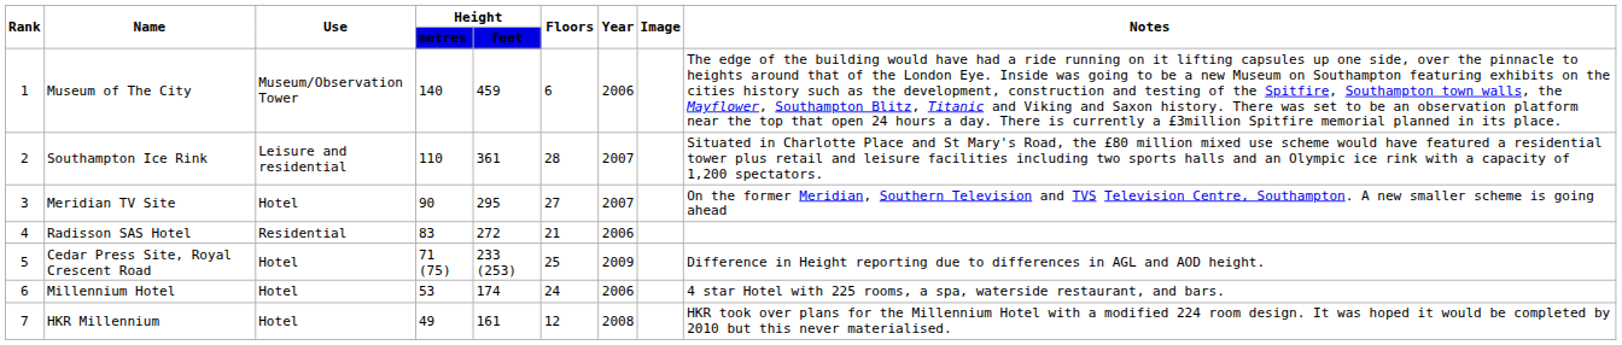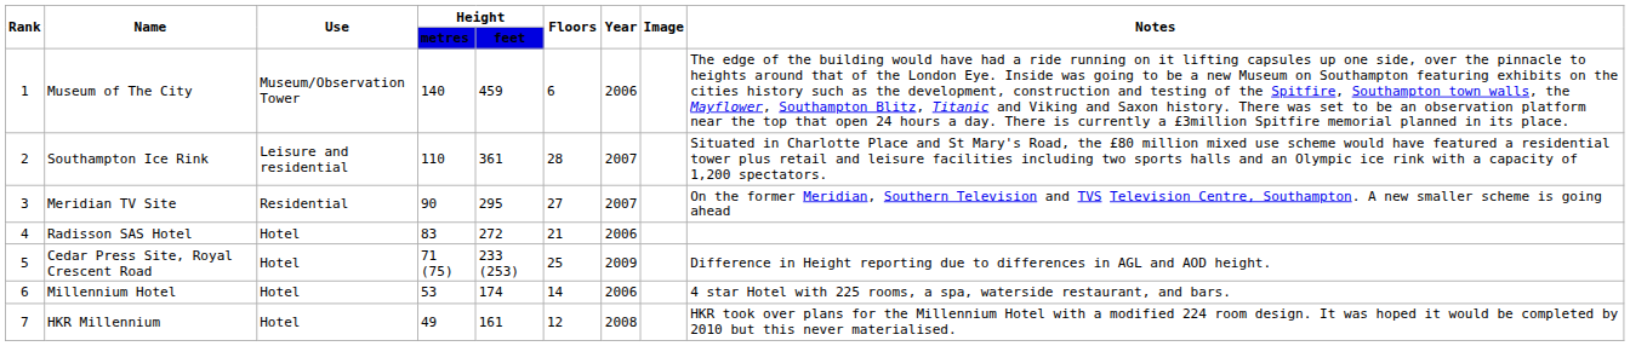Meridian TV Site | column 3: Hotel -> Residential
Radisson SAS Hotel | column 3: Residential -> Hotel
Millennium Hotel | column 6: 24 -> 14
